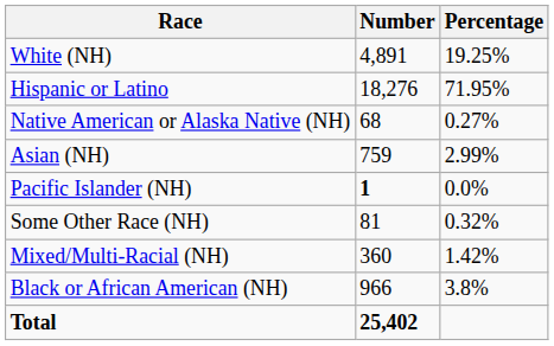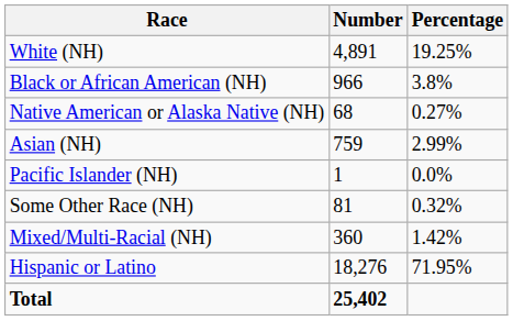rows swapped: Black or African American (NH) <-> Hispanic or Latino
Pacific Islander (NH) | Number: bold -> normal
